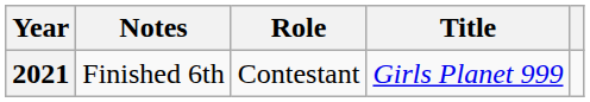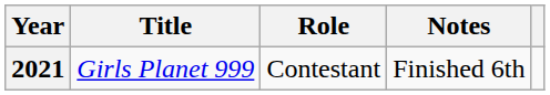columns swapped: Title <-> Notes
